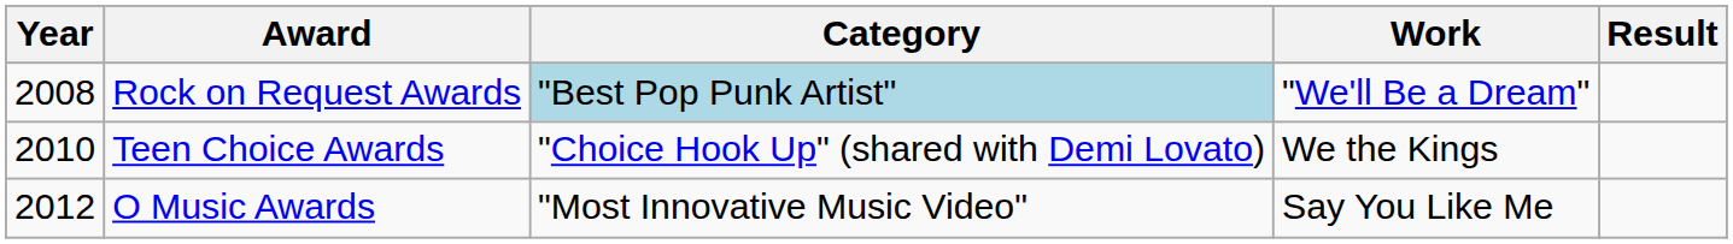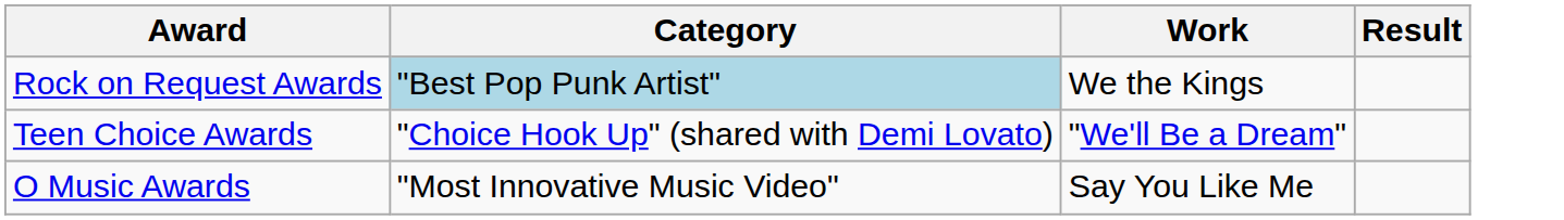- column: Year | 2008 | 2010 | 2012
Rock on Request Awards | Work: "We'll Be a Dream" -> We the Kings
Teen Choice Awards | Work: We the Kings -> "We'll Be a Dream"
